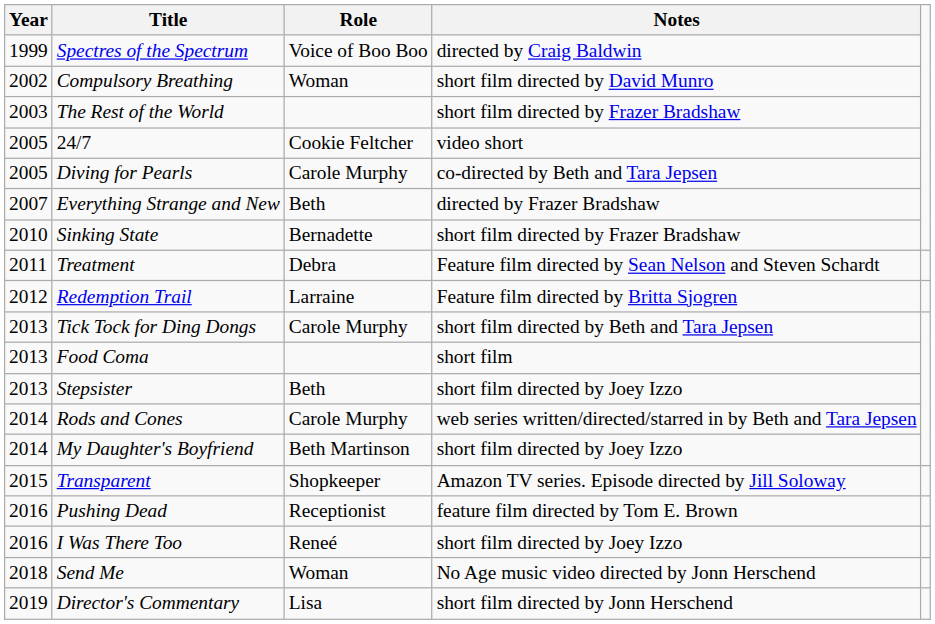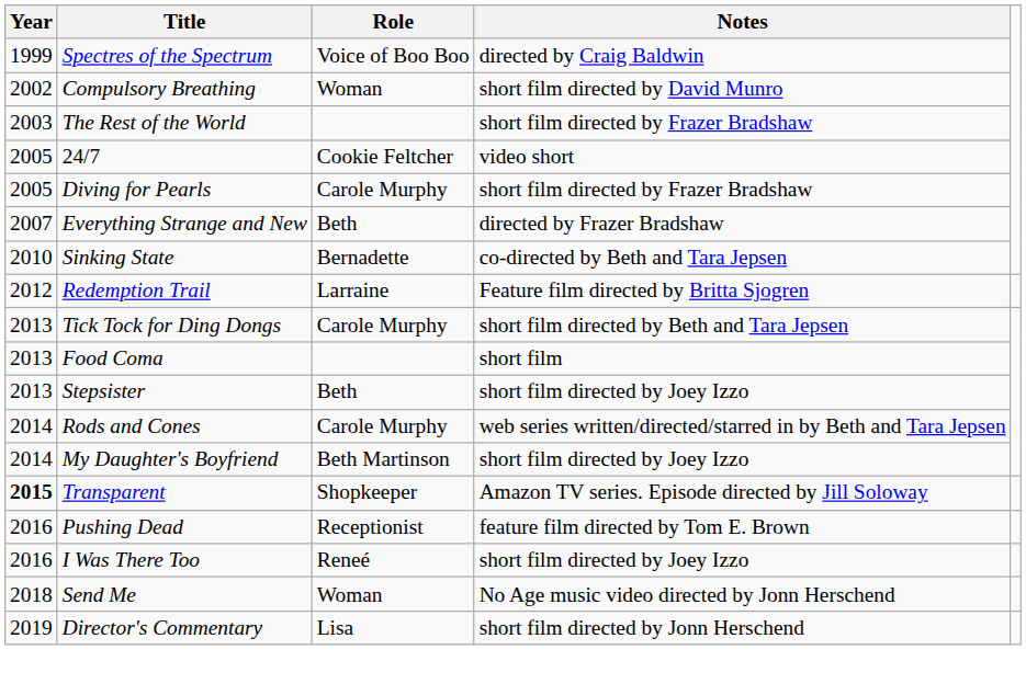Diving for Pearls | Notes: co-directed by Beth and Tara Jepsen -> short film directed by Frazer Bradshaw
Sinking State | Notes: short film directed by Frazer Bradshaw -> co-directed by Beth and Tara Jepsen
- row: 2011 | Treatment | Debra | Feature film directed by Sean Nelson and Steven Schardt
Transparent | Year: normal -> bold
